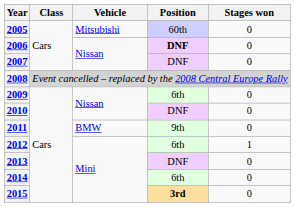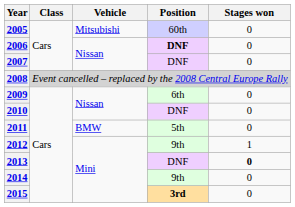2011 | Position: 9th -> 5th
2012 | Position: 6th -> 9th
2013 | Stages won: normal -> bold
2014 | Position: 6th -> 9th
